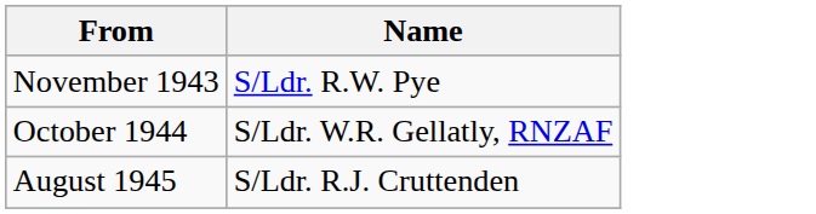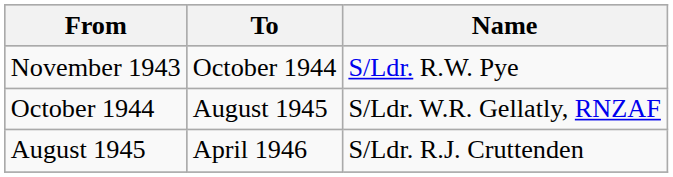+ column: To | October 1944 | August 1945 | April 1946
